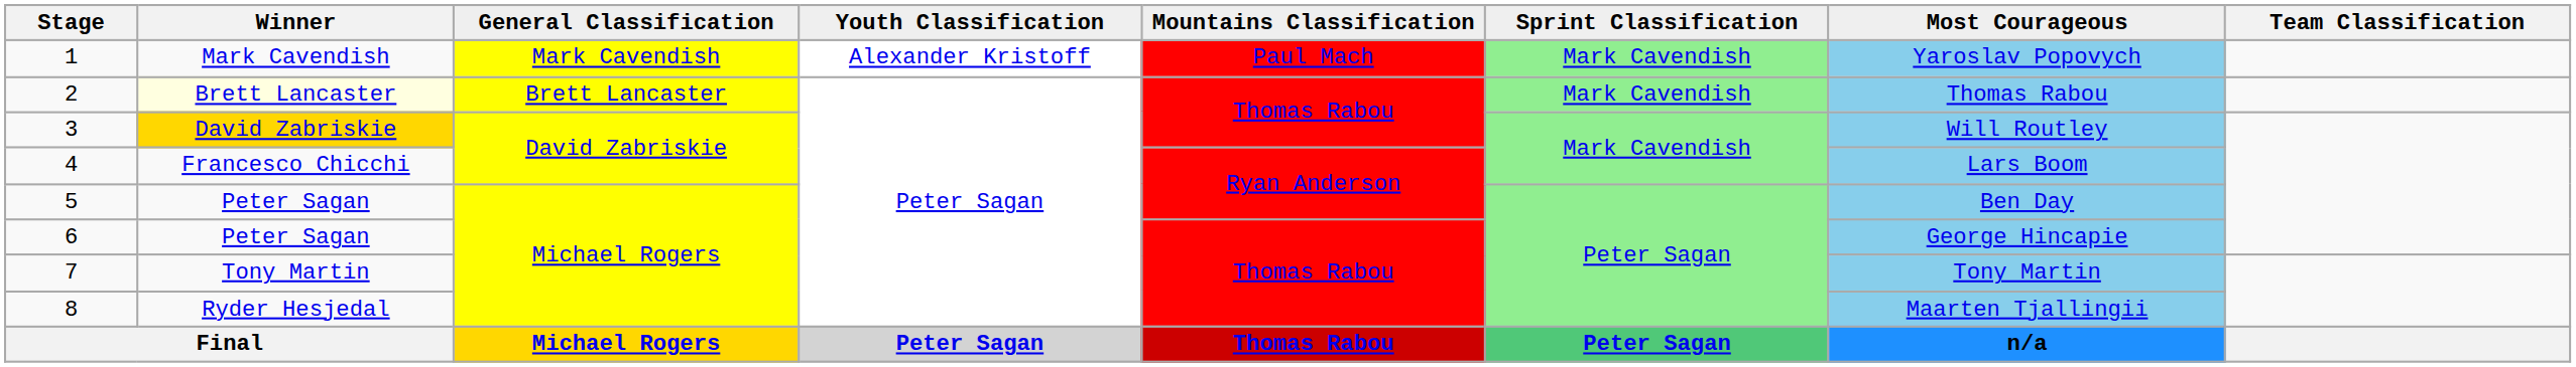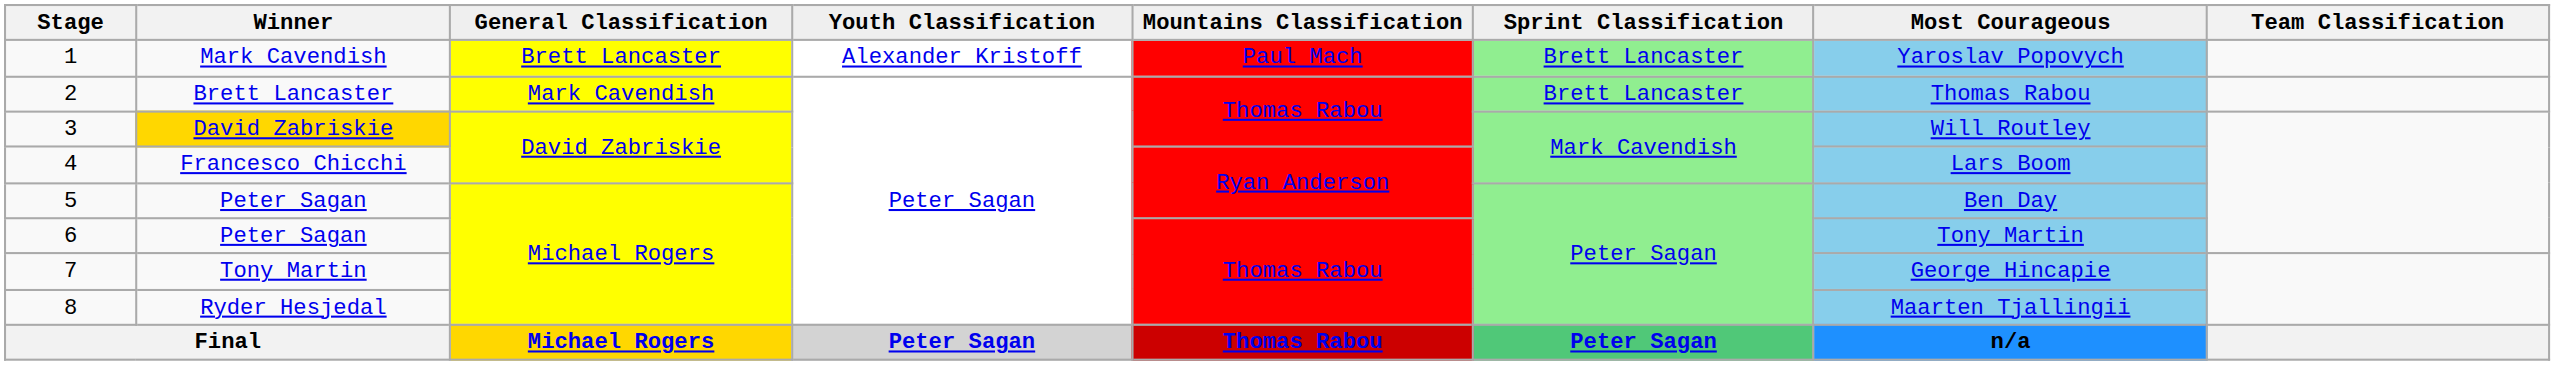1 | General Classification: Mark Cavendish -> Brett Lancaster
1 | Sprint Classification: Mark Cavendish -> Brett Lancaster
2 | Winner: lightyellow background -> no background
2 | General Classification: Brett Lancaster -> Mark Cavendish
2 | Sprint Classification: Mark Cavendish -> Brett Lancaster
6 | Most Courageous: George Hincapie -> Tony Martin
7 | Most Courageous: Tony Martin -> George Hincapie
